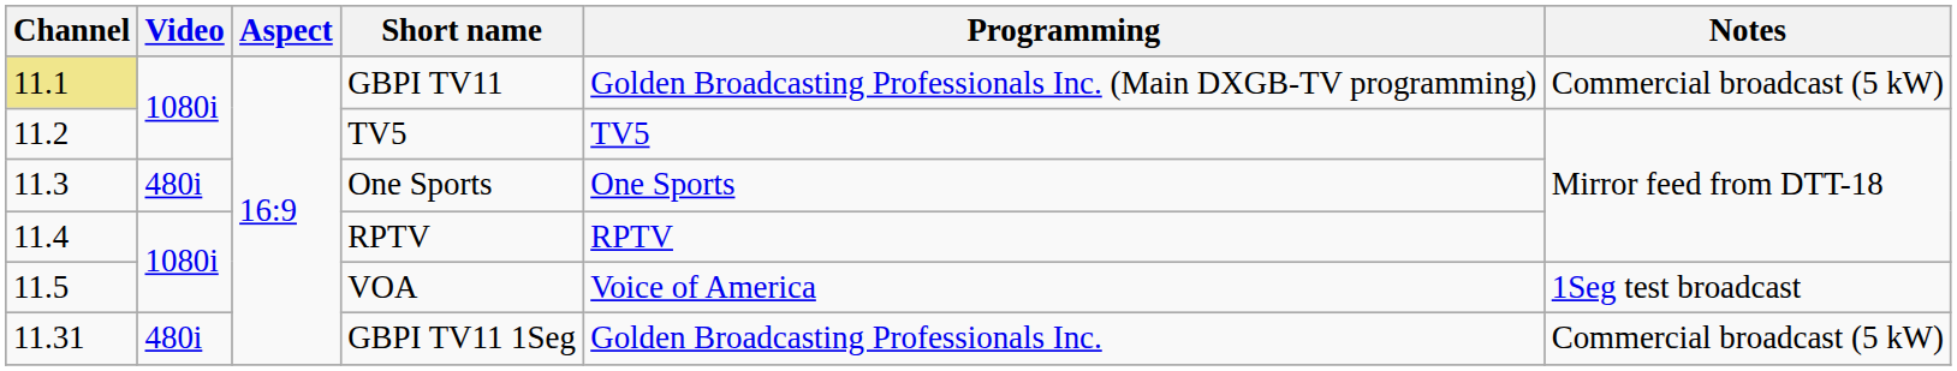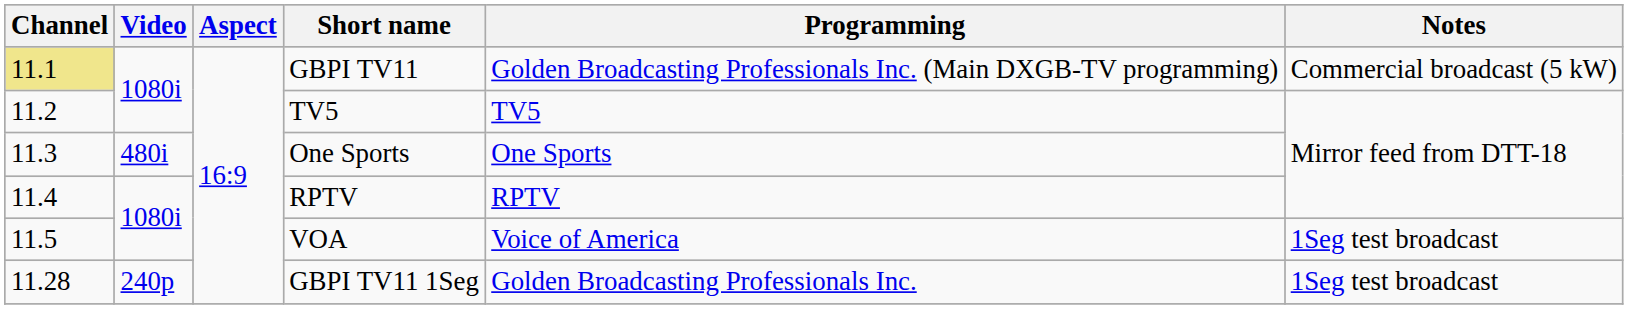GBPI TV11 1Seg | Channel: 11.31 -> 11.28
GBPI TV11 1Seg | Video: 480i -> 240p
GBPI TV11 1Seg | Notes: Commercial broadcast (5 kW) -> 1Seg test broadcast
